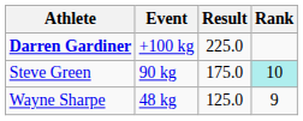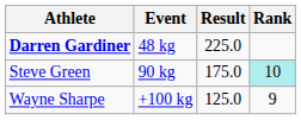Darren Gardiner | Event: +100 kg -> 48 kg
Wayne Sharpe | Event: 48 kg -> +100 kg
